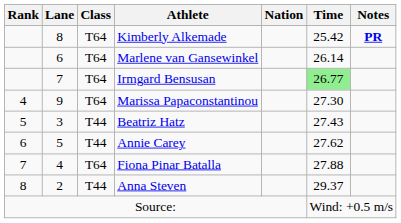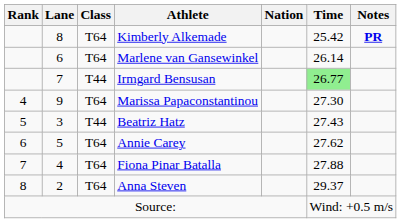Irmgard Bensusan | Class: T64 -> T44
Annie Carey | Class: T44 -> T64
Anna Steven | Class: T44 -> T64
